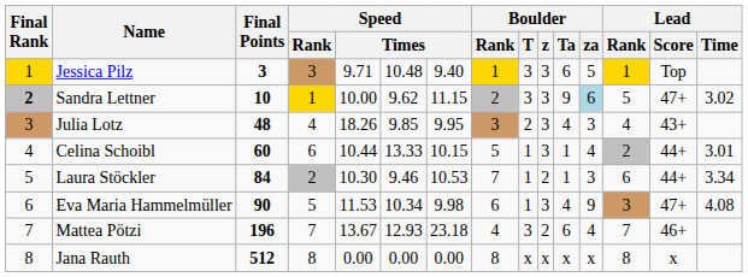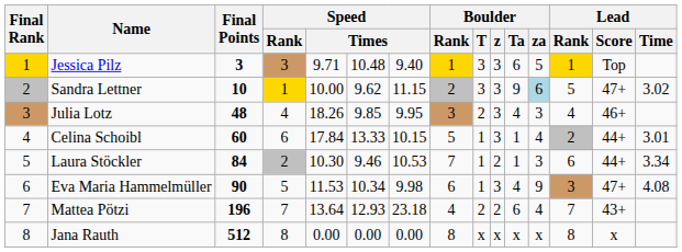Sandra Lettner | Final Rank: bold -> normal
Julia Lotz | Lead / Score: 43+ -> 46+
Celina Schoibl | column 5: 10.44 -> 17.84
Mattea Pötzi | column 5: 13.67 -> 13.64
Mattea Pötzi | Boulder / T: 3 -> 2
Mattea Pötzi | Lead / Score: 46+ -> 43+
